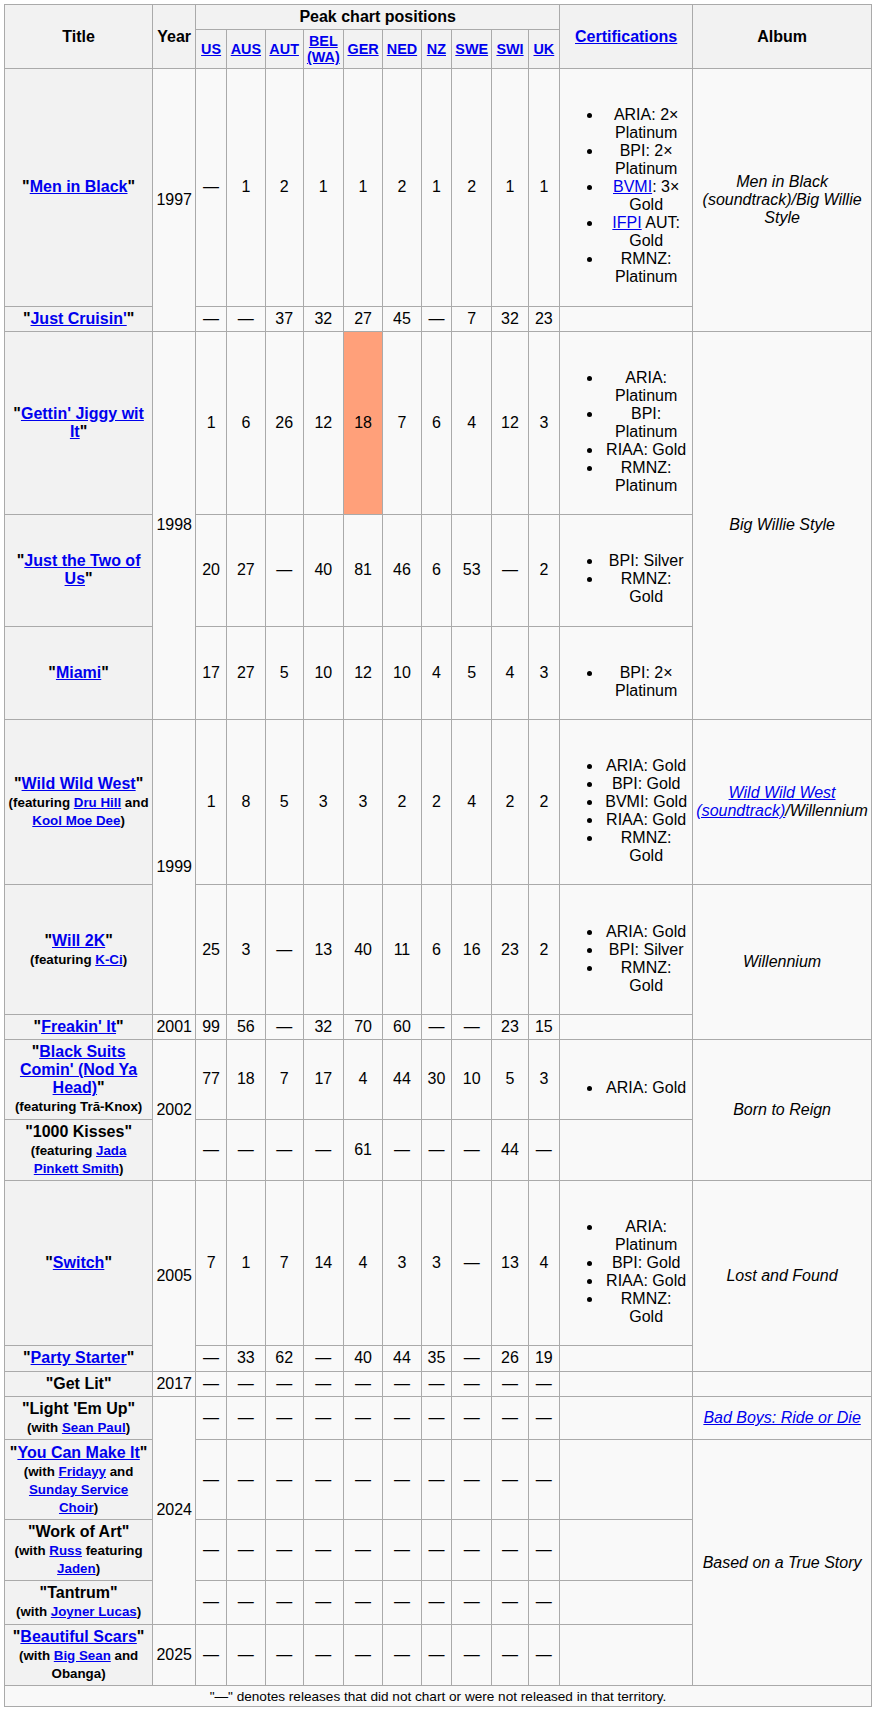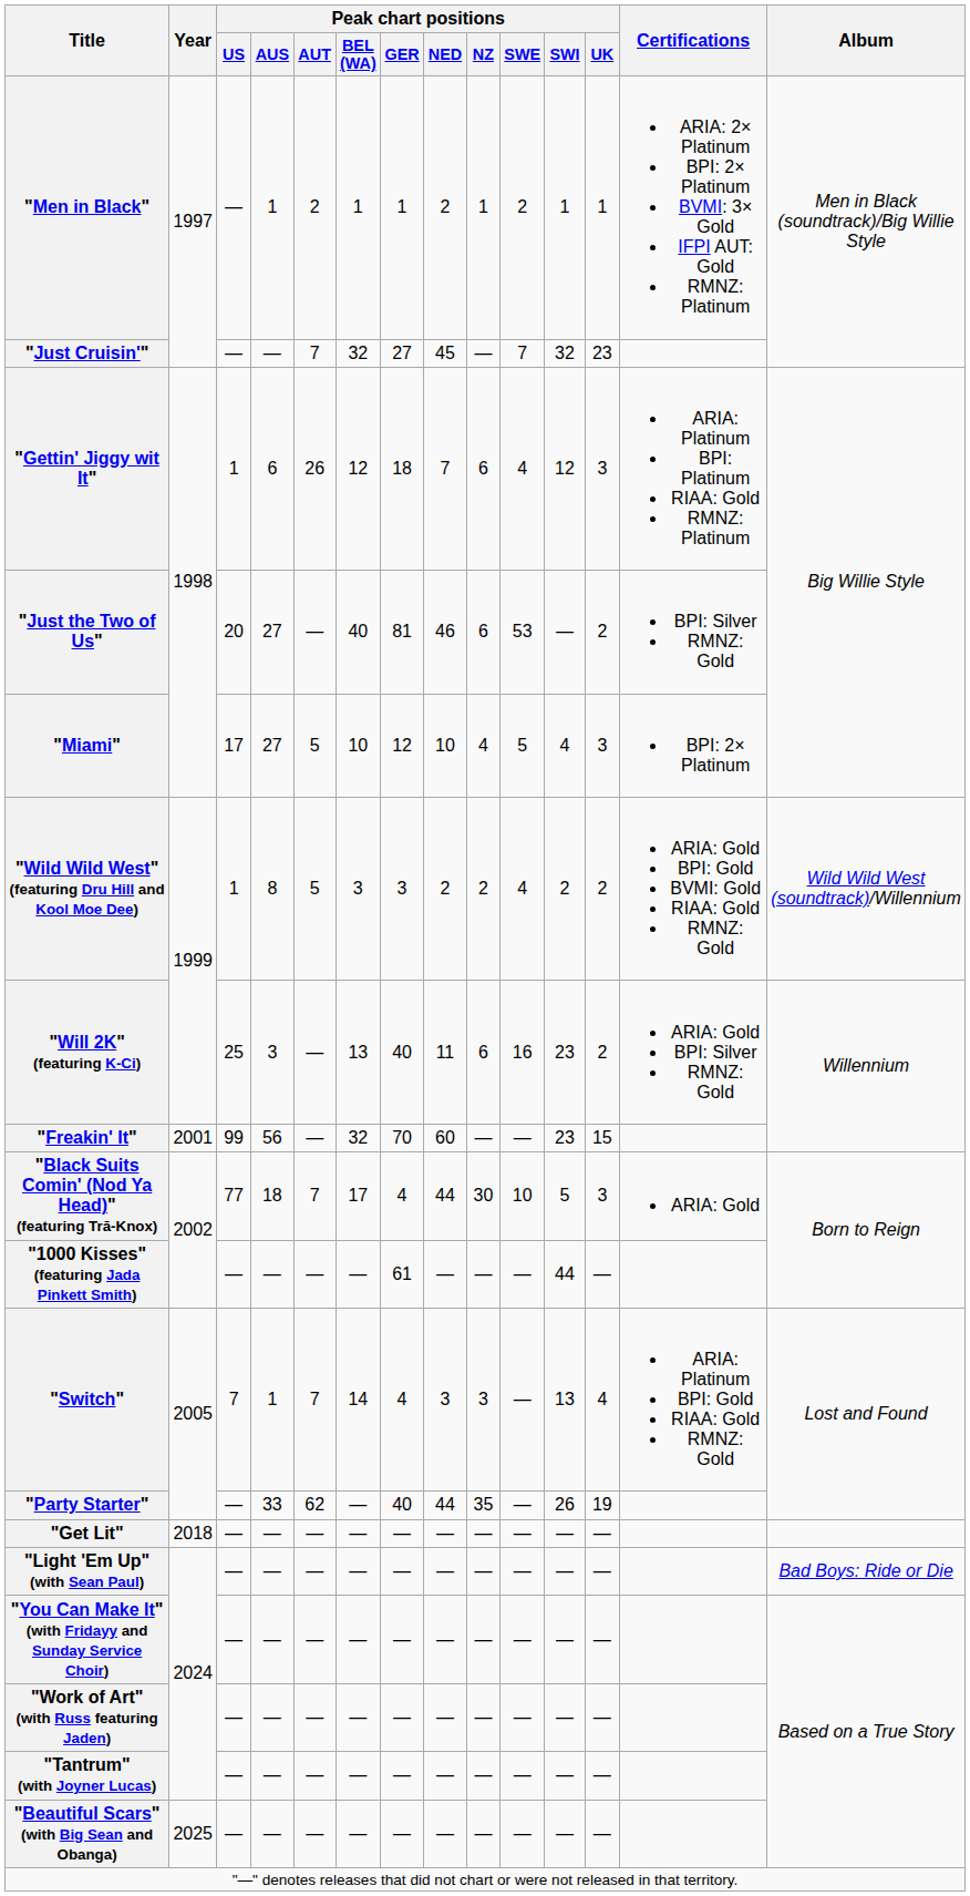"Just Cruisin'" | Peak chart positions / AUT: 37 -> 7
"Gettin' Jiggy wit It" | Peak chart positions / GER: lightsalmon background -> no background
"Get Lit" | Year: 2017 -> 2018
